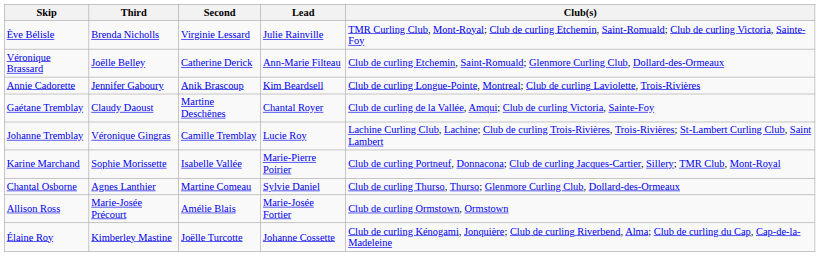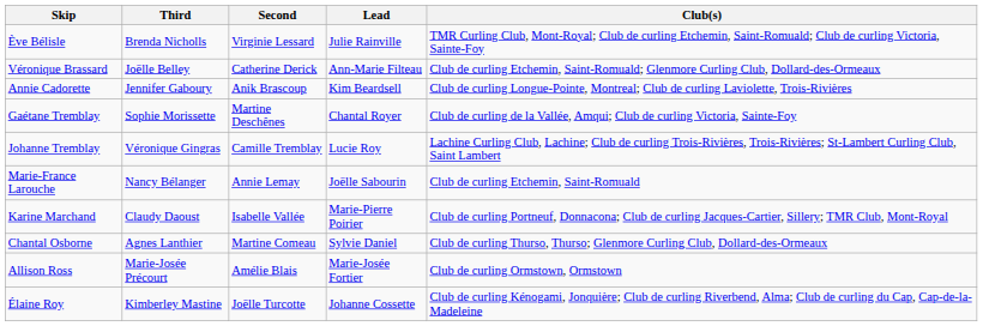Gaétane Tremblay | Third: Claudy Daoust -> Sophie Morissette
+ row: Marie-France Larouche | Nancy Bélanger | Annie Lemay | Joëlle Sabourin | Club de curling Etchemin, Saint-Romuald
Karine Marchand | Third: Sophie Morissette -> Claudy Daoust
